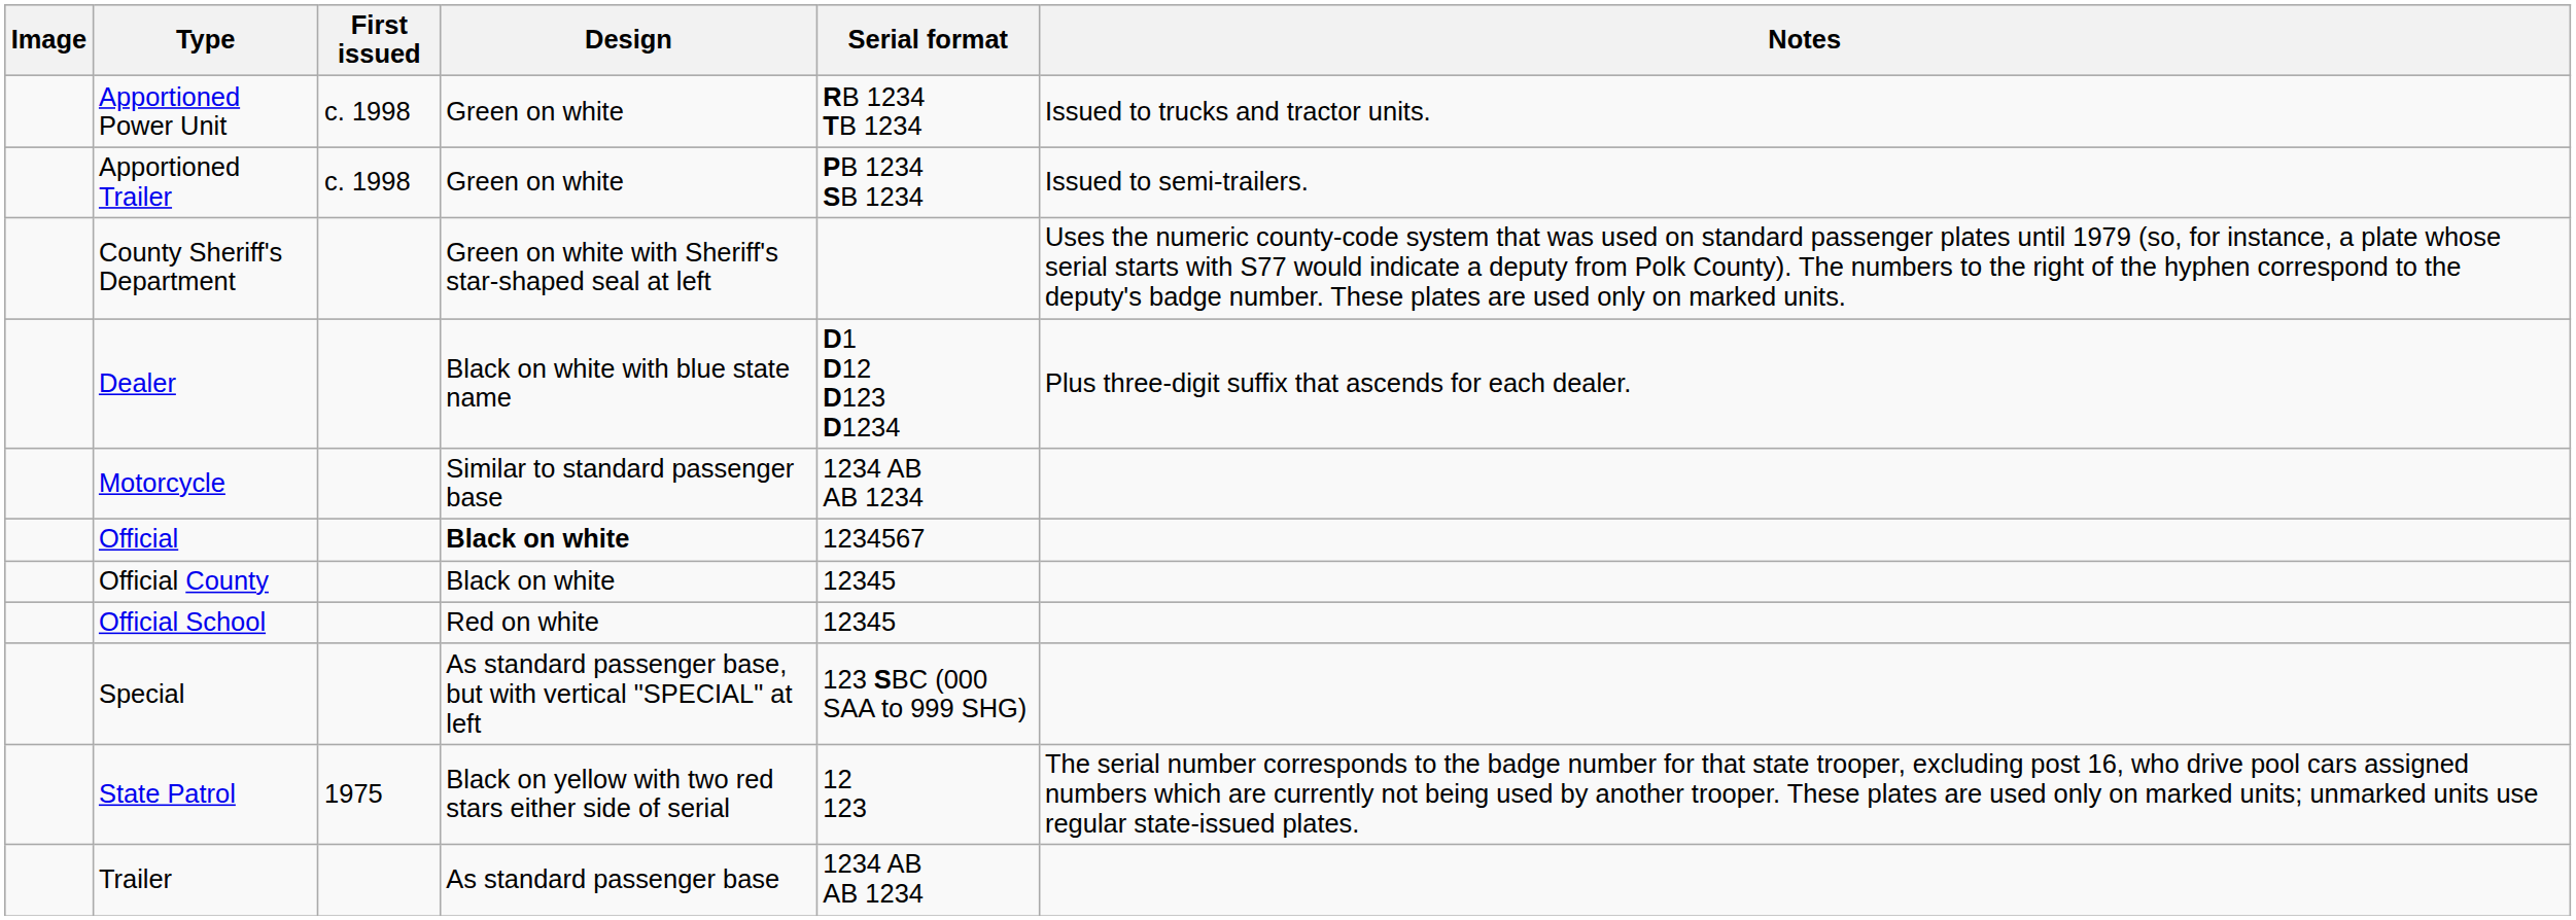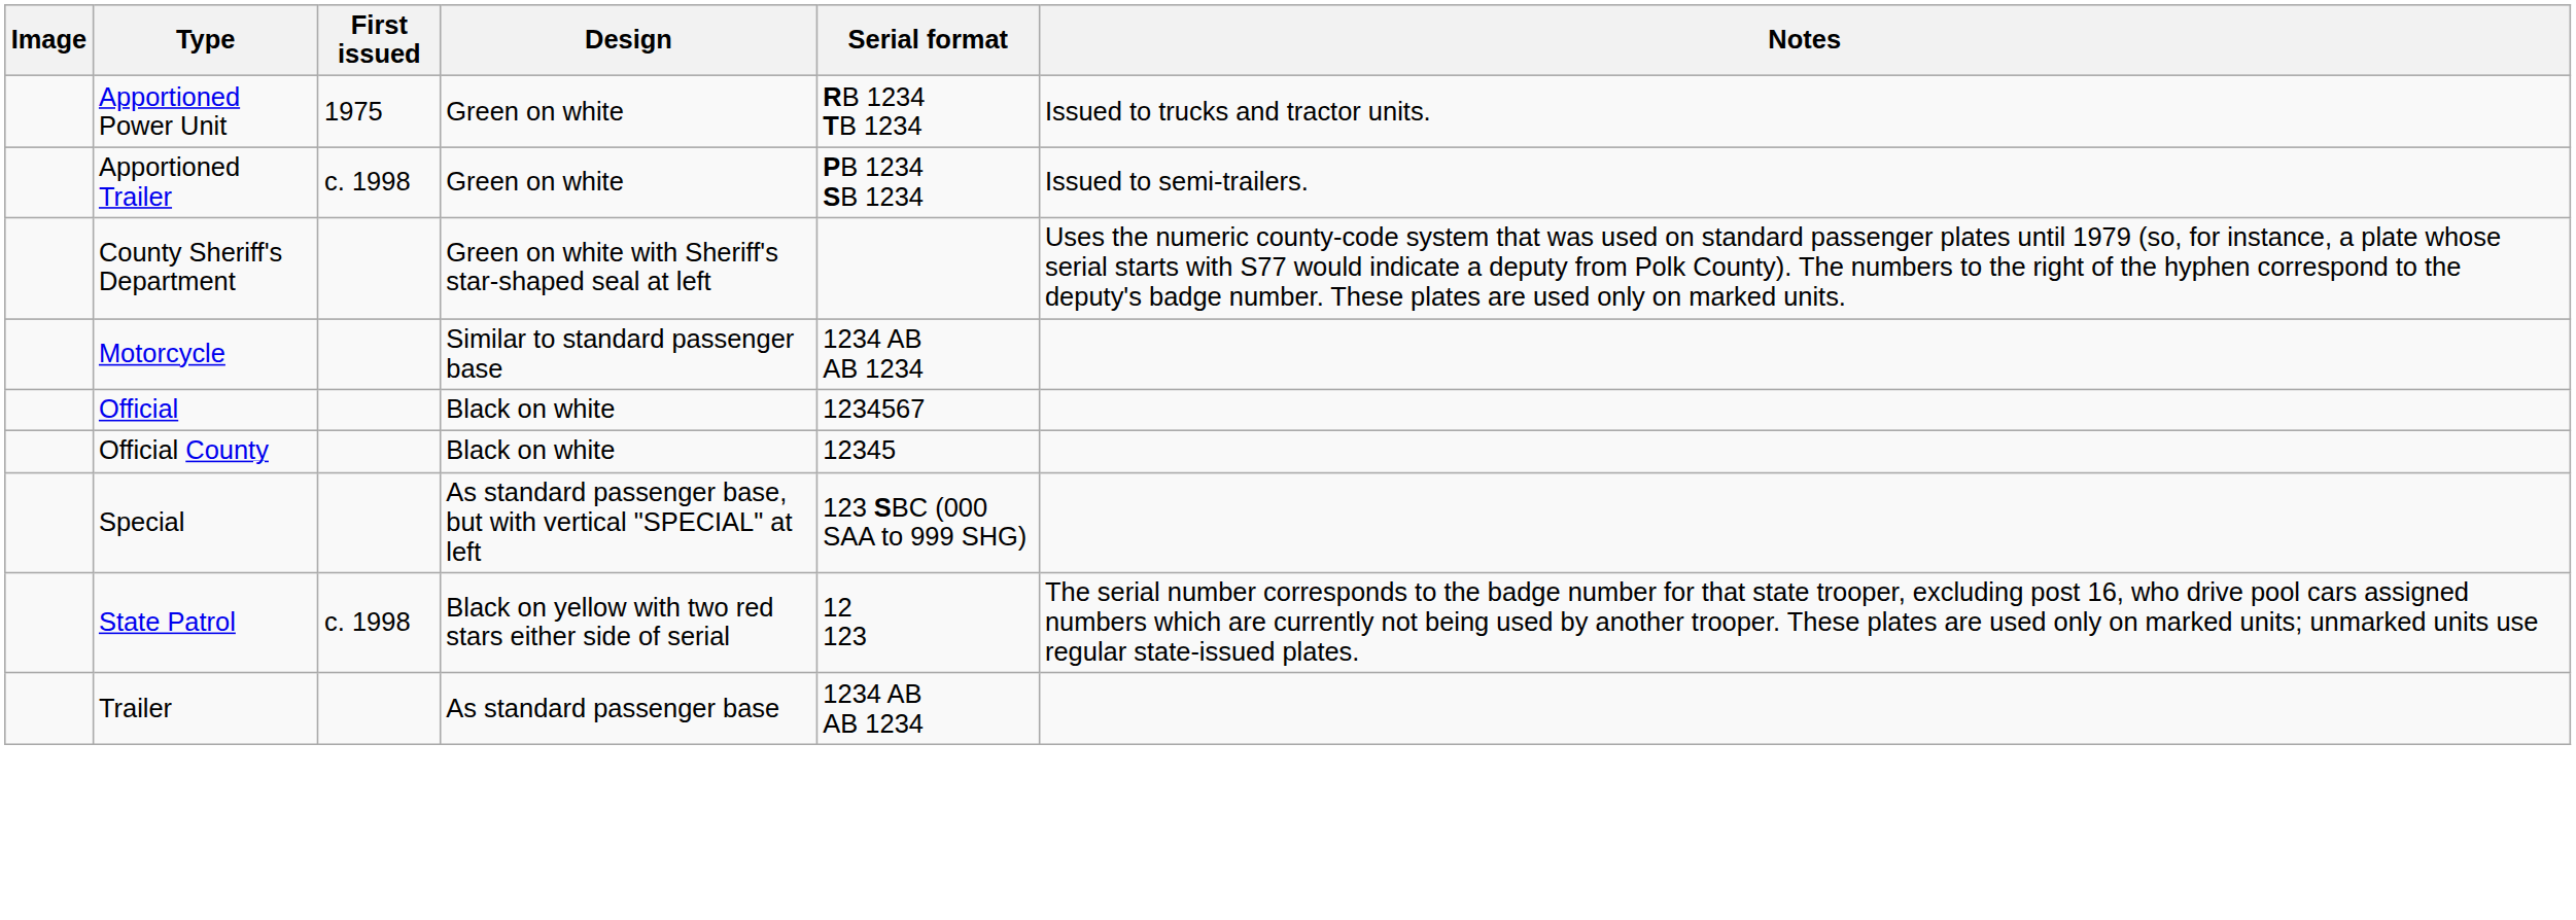Apportioned Power Unit | First issued: c. 1998 -> 1975
- row: Dealer | Black on white with blue state name | D1 D12 D123 D1234 | Plus three-digit suffix that ascends for each dealer.
Official | Design: bold -> normal
- row: Official School | Red on white | 12345
State Patrol | First issued: 1975 -> c. 1998
